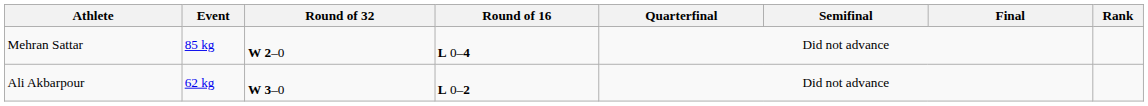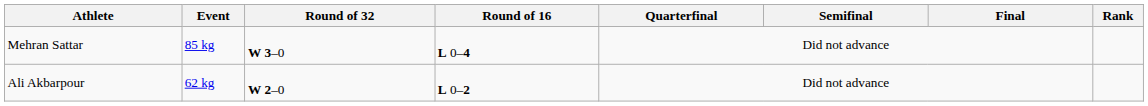Mehran Sattar | Round of 32: W 2–0 -> W 3–0
Ali Akbarpour | Round of 32: W 3–0 -> W 2–0
